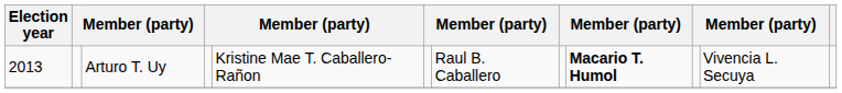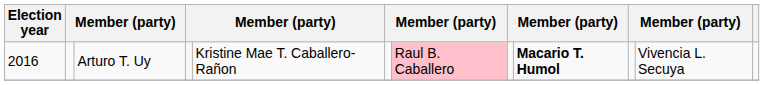Arturo T. Uy | Election year: 2013 -> 2016
Arturo T. Uy | column 7: no background -> pink background
